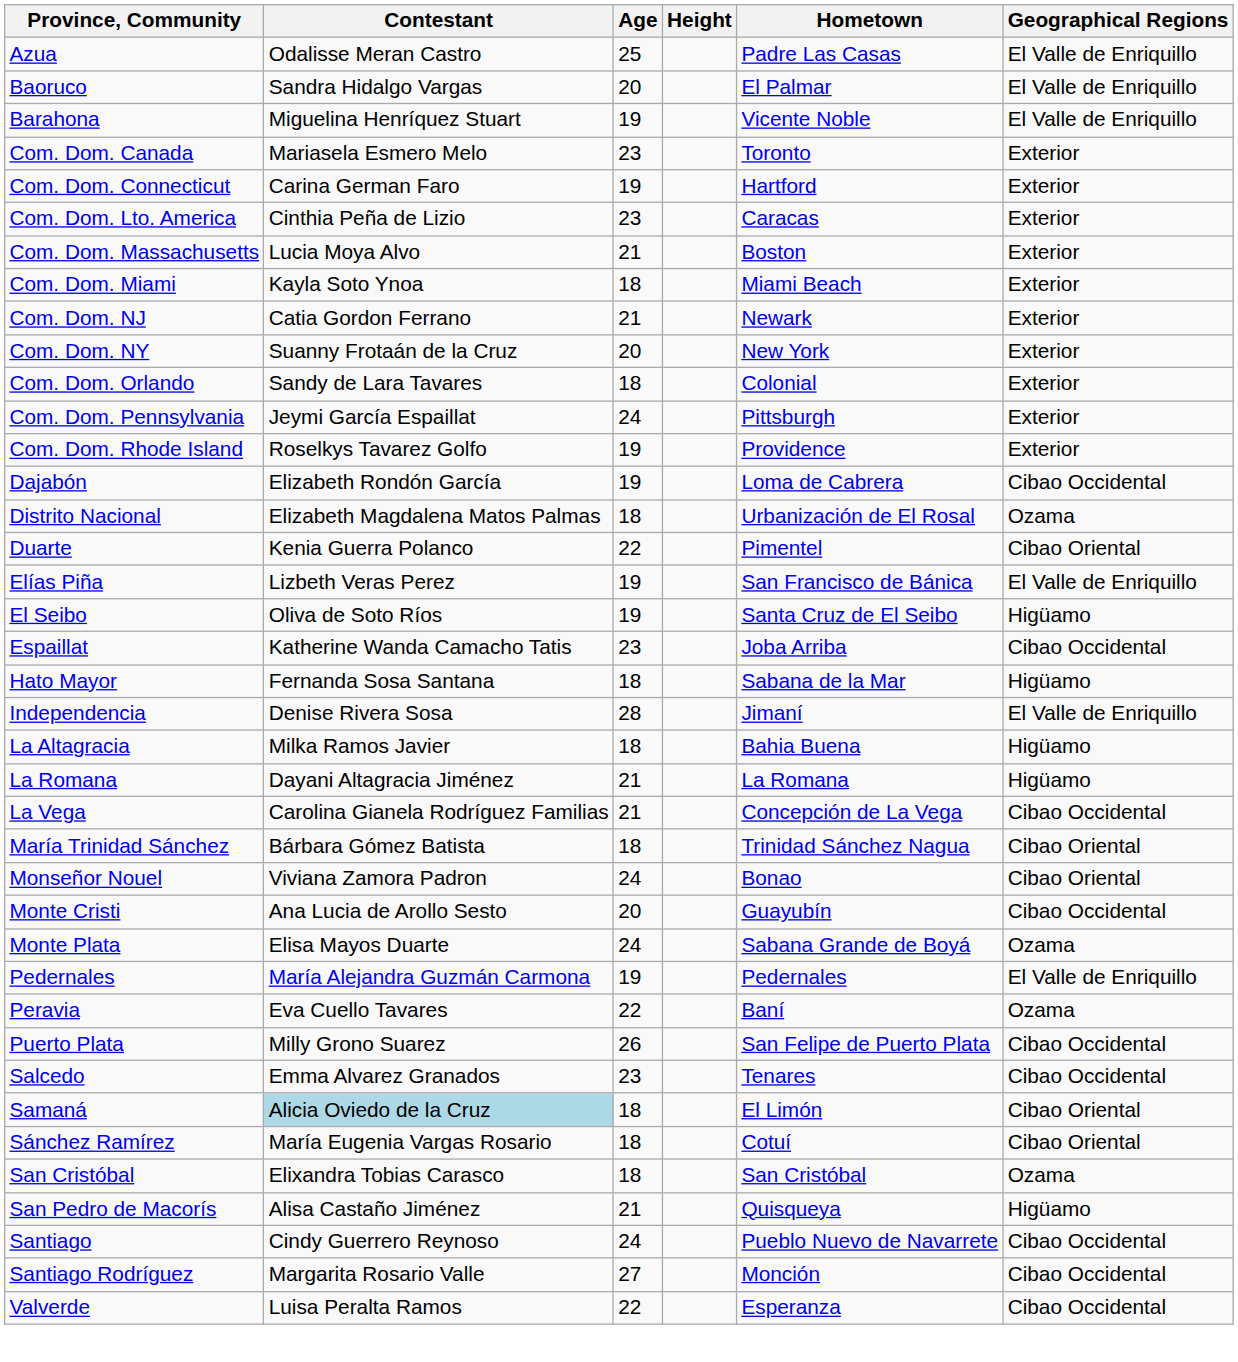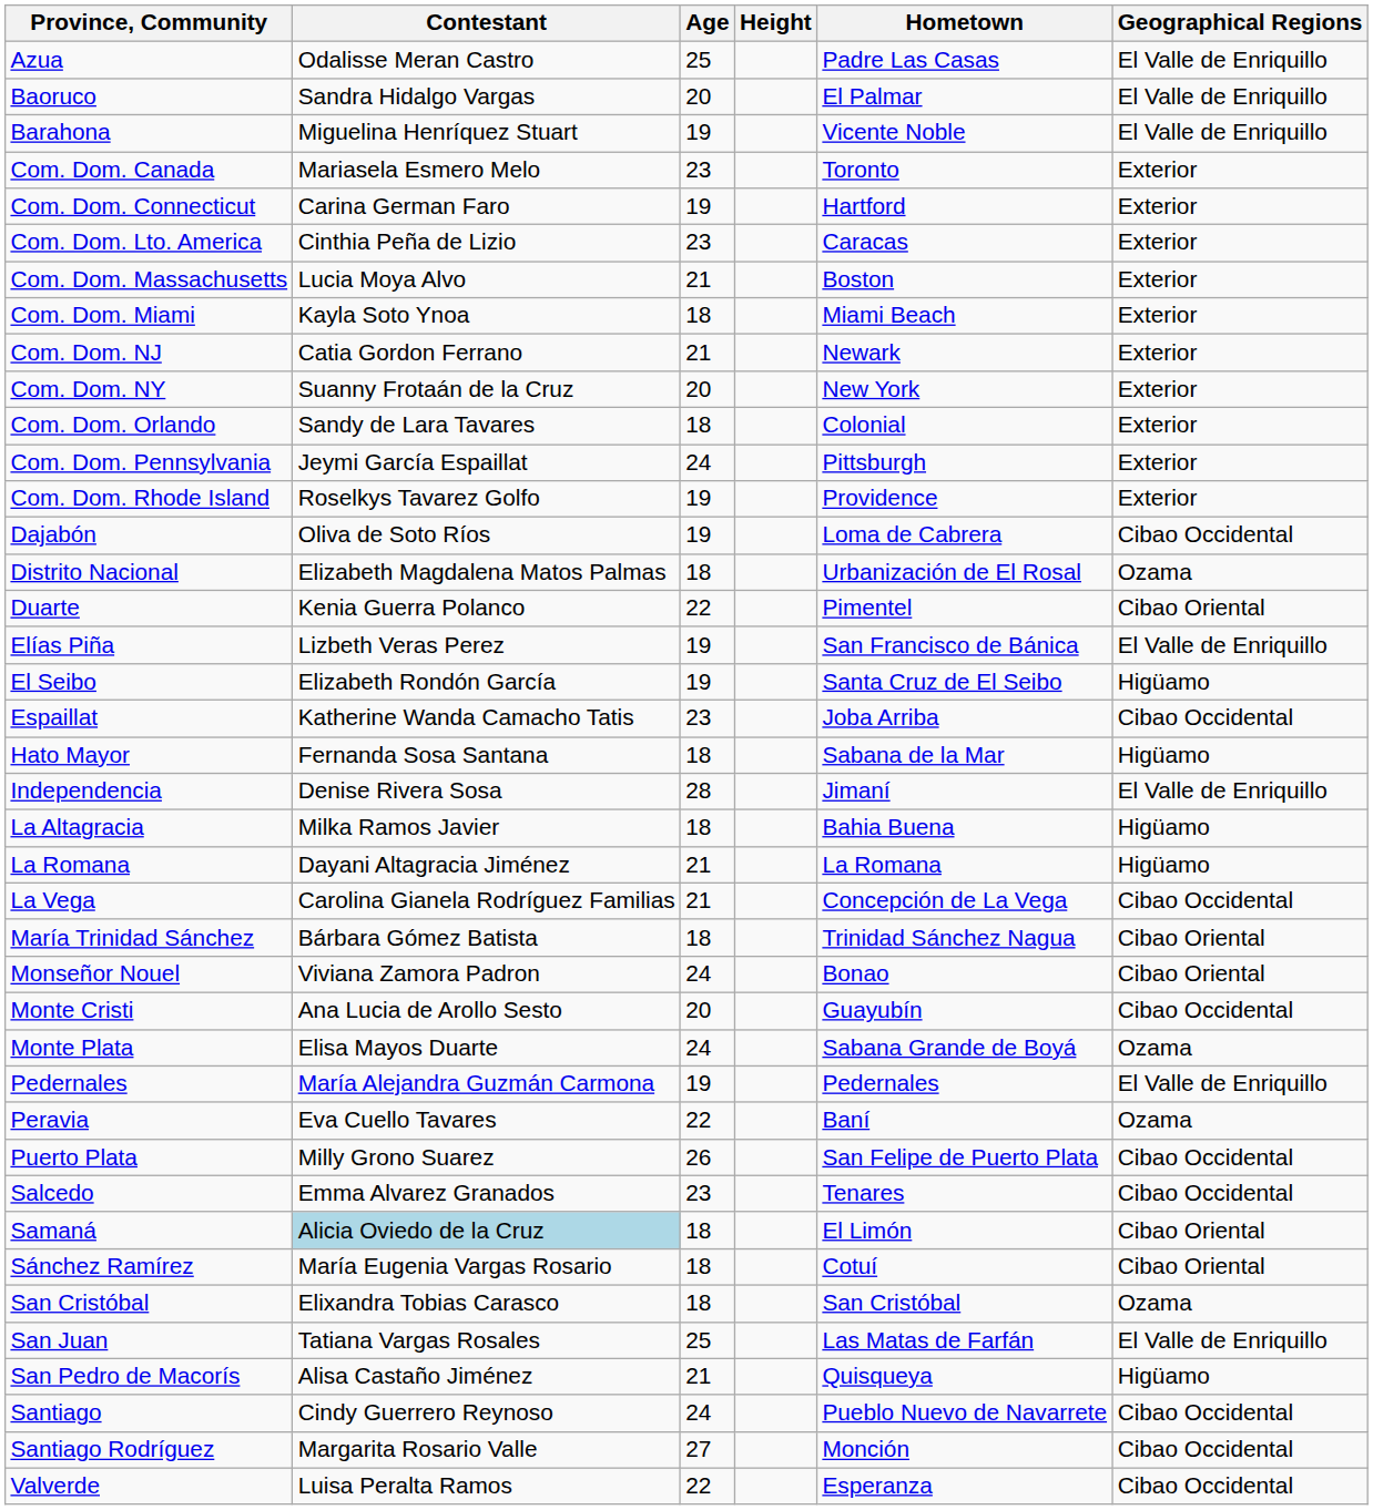Dajabón | Contestant: Elizabeth Rondón García -> Oliva de Soto Ríos
El Seibo | Contestant: Oliva de Soto Ríos -> Elizabeth Rondón García
+ row: San Juan | Tatiana Vargas Rosales | 25 | Las Matas de Farfán | El Valle de Enriquillo
